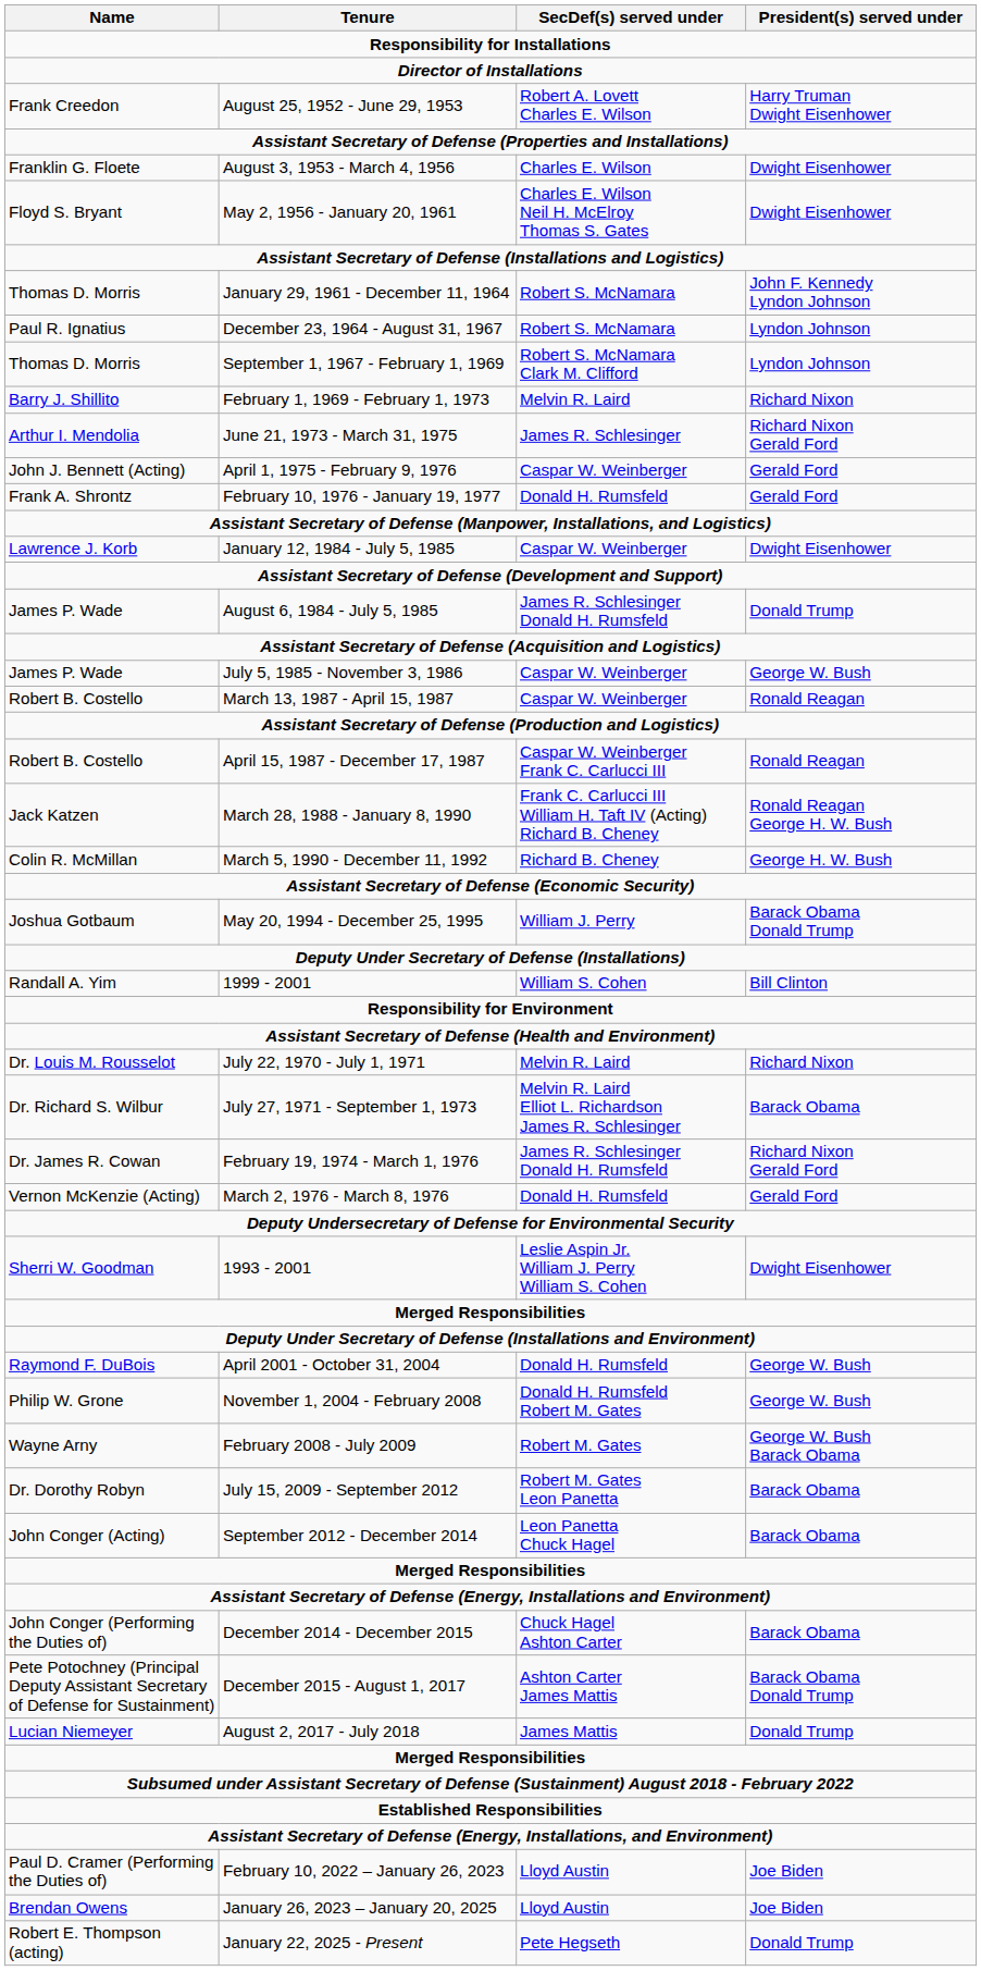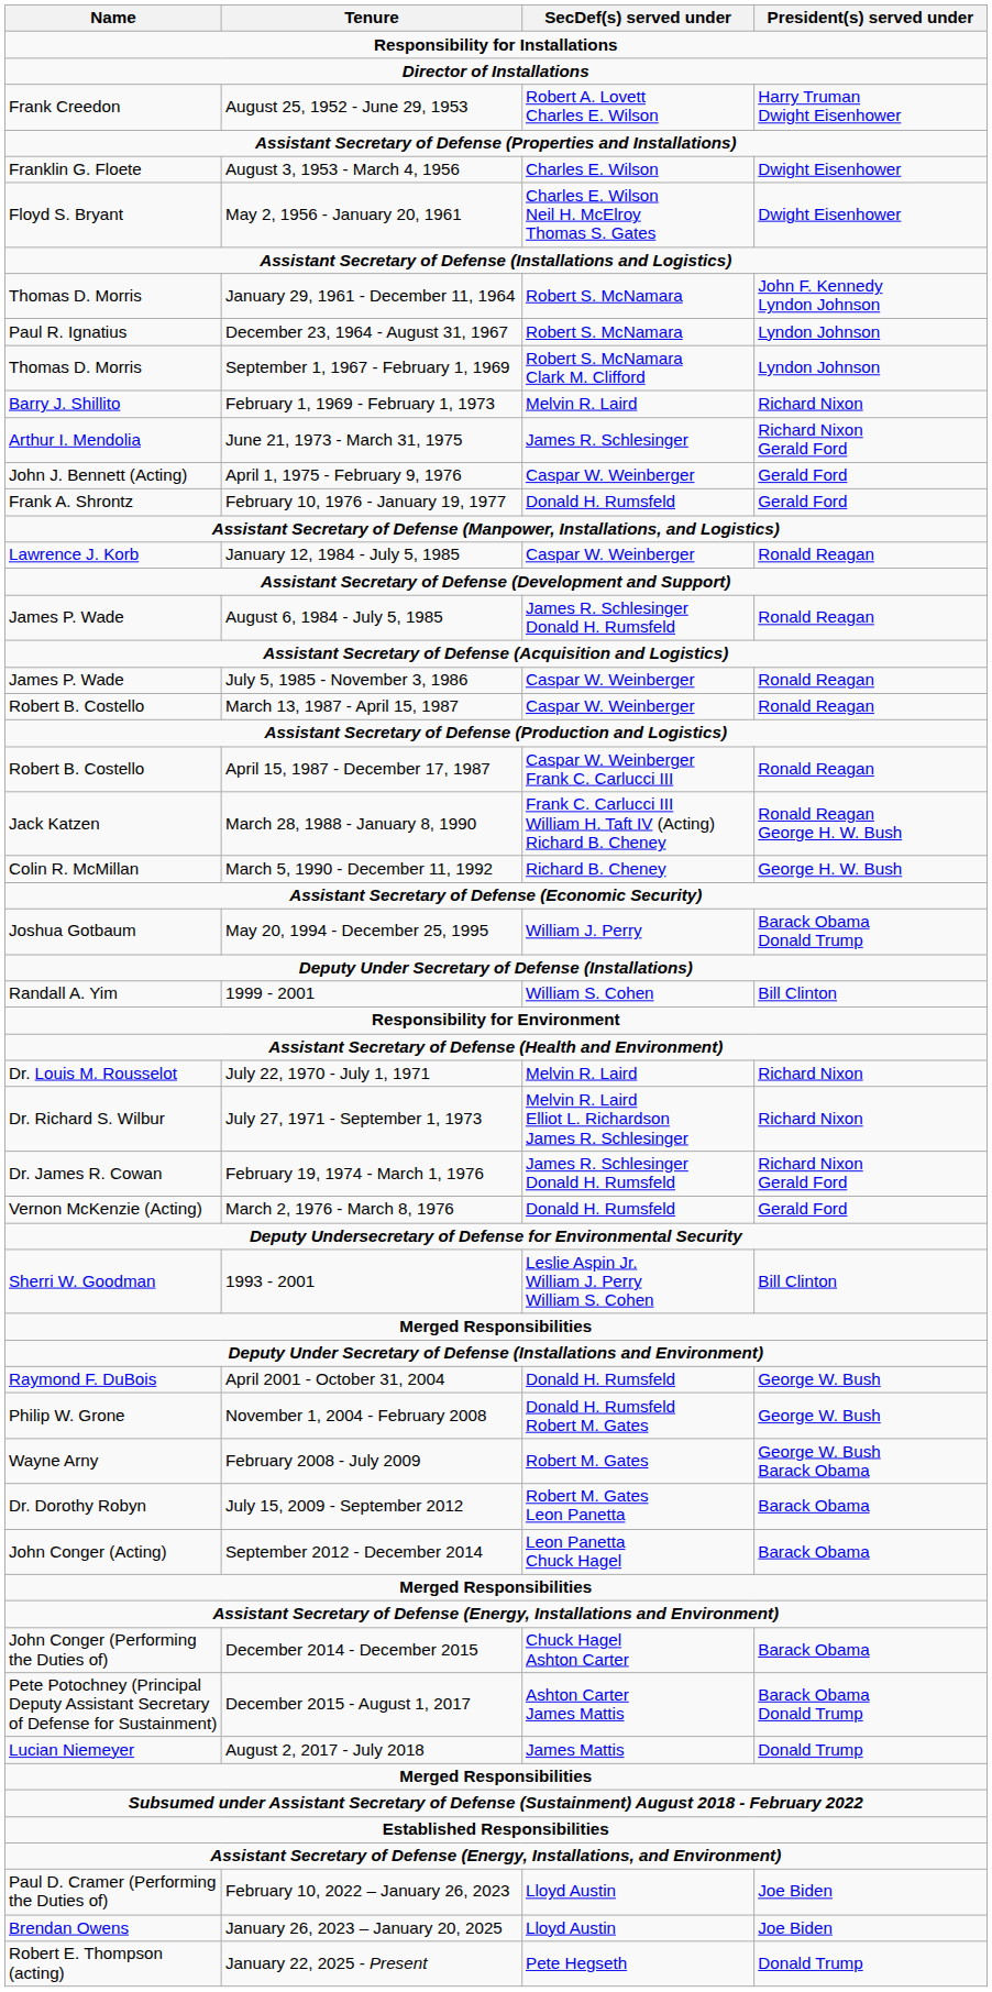January 12, 1984 - July 5, 1985 | President(s) served under: Dwight Eisenhower -> Ronald Reagan
August 6, 1984 - July 5, 1985 | President(s) served under: Donald Trump -> Ronald Reagan
July 5, 1985 - November 3, 1986 | President(s) served under: George W. Bush -> Ronald Reagan
July 27, 1971 - September 1, 1973 | President(s) served under: Barack Obama -> Richard Nixon
1993 - 2001 | President(s) served under: Dwight Eisenhower -> Bill Clinton
